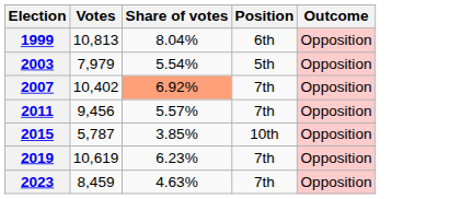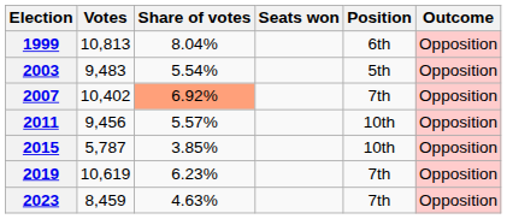+ column: Seats won
2003 | Votes: 7,979 -> 9,483
2011 | Position: 7th -> 10th
